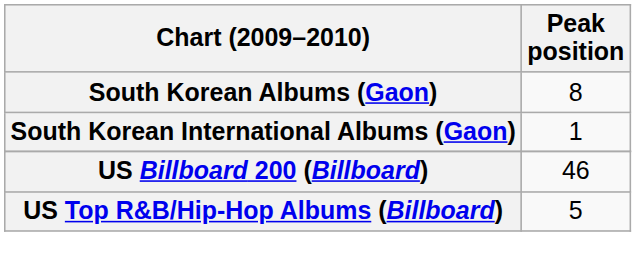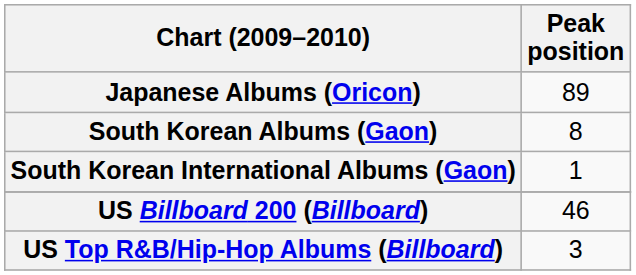+ row: Japanese Albums (Oricon) | 89
US Top R&B/Hip-Hop Albums (Billboard) | Peak position: 5 -> 3
